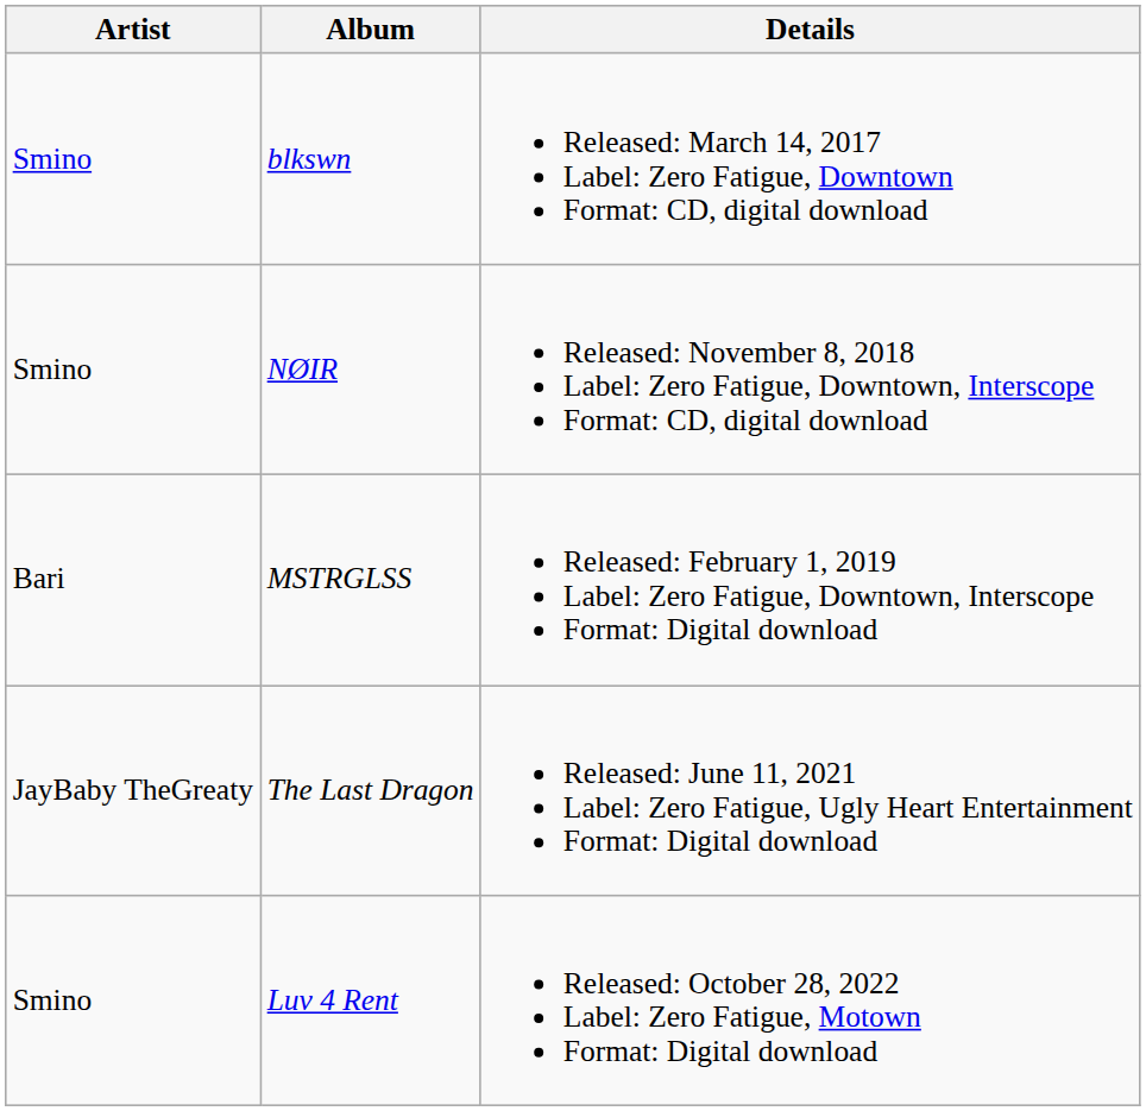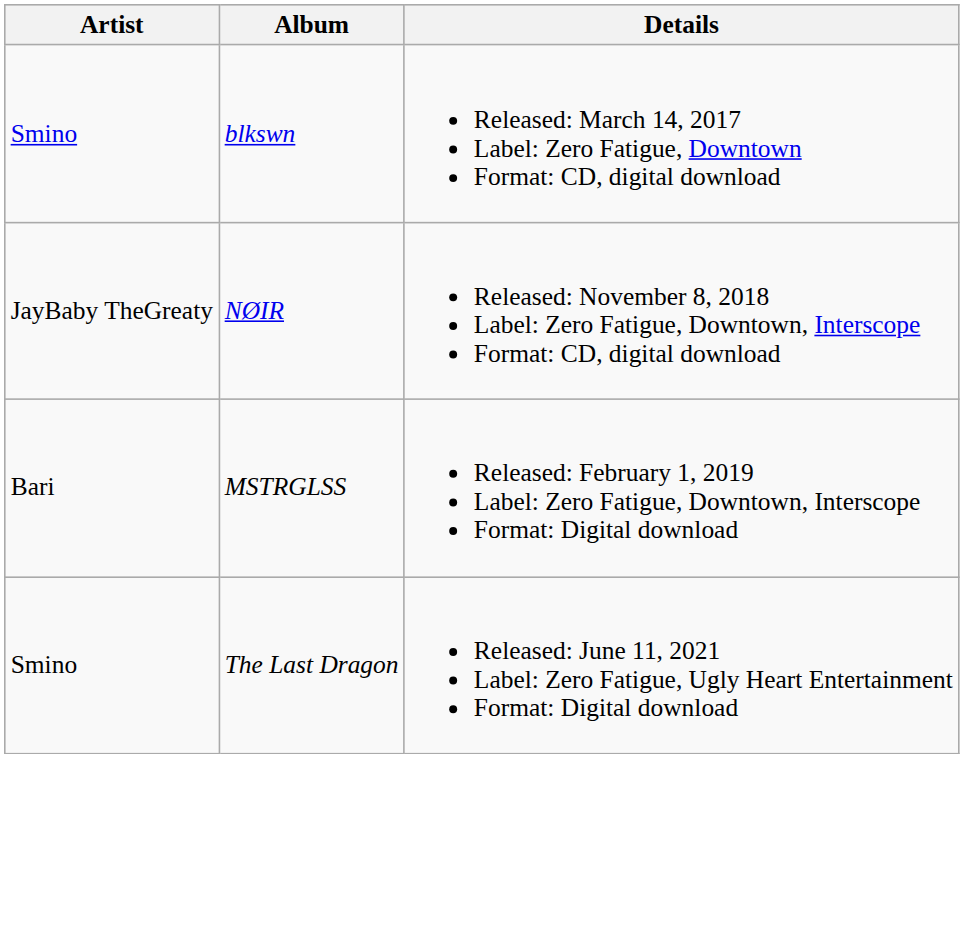NØIR | Artist: Smino -> JayBaby TheGreaty
The Last Dragon | Artist: JayBaby TheGreaty -> Smino
- row: Smino | Luv 4 Rent | Released: October 28, 2022 Label: Zero Fatigue, Motown Format: Digital download
